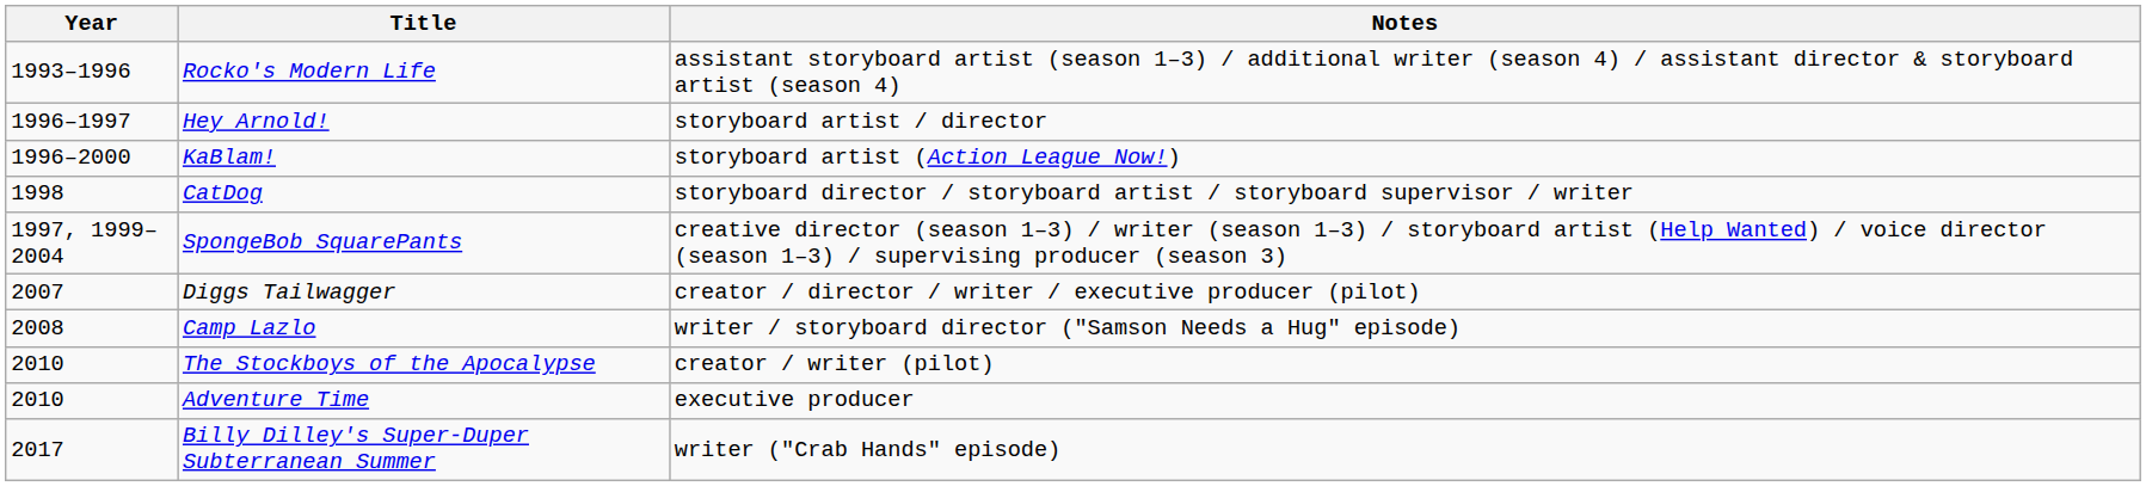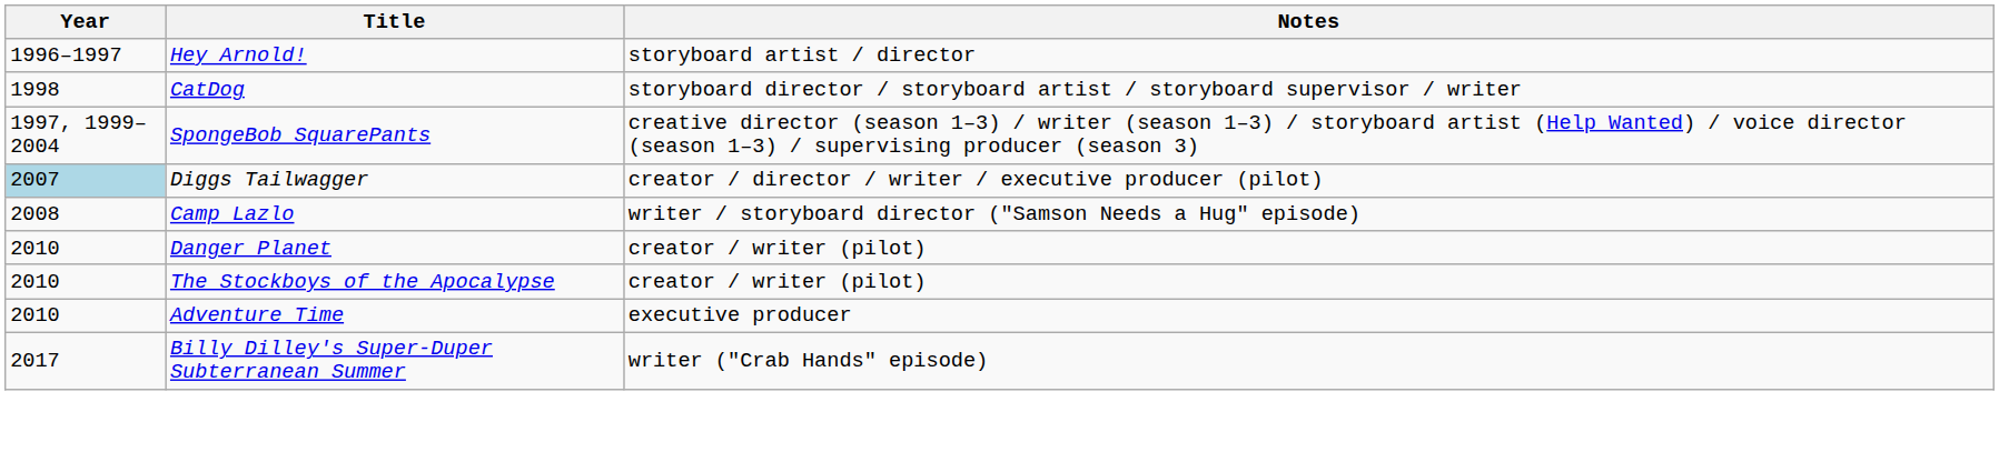- row: 1993–1996 | Rocko's Modern Life | assistant storyboard artist (season 1–3) / additional writer (season 4) / assistant director & storyboard artist (season 4)
- row: 1996–2000 | KaBlam! | storyboard artist (Action League Now!)
Diggs Tailwagger | Year: no background -> lightblue background
+ row: 2010 | Danger Planet | creator / writer (pilot)
